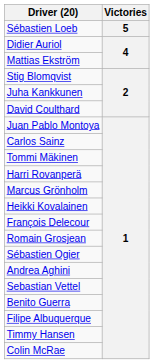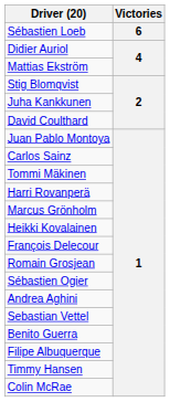Sébastien Loeb | Victories: 5 -> 6
